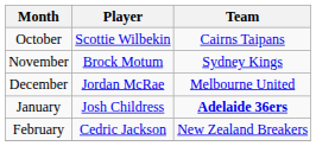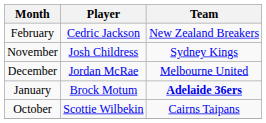rows swapped: October <-> February
November | Player: Brock Motum -> Josh Childress
January | Player: Josh Childress -> Brock Motum
